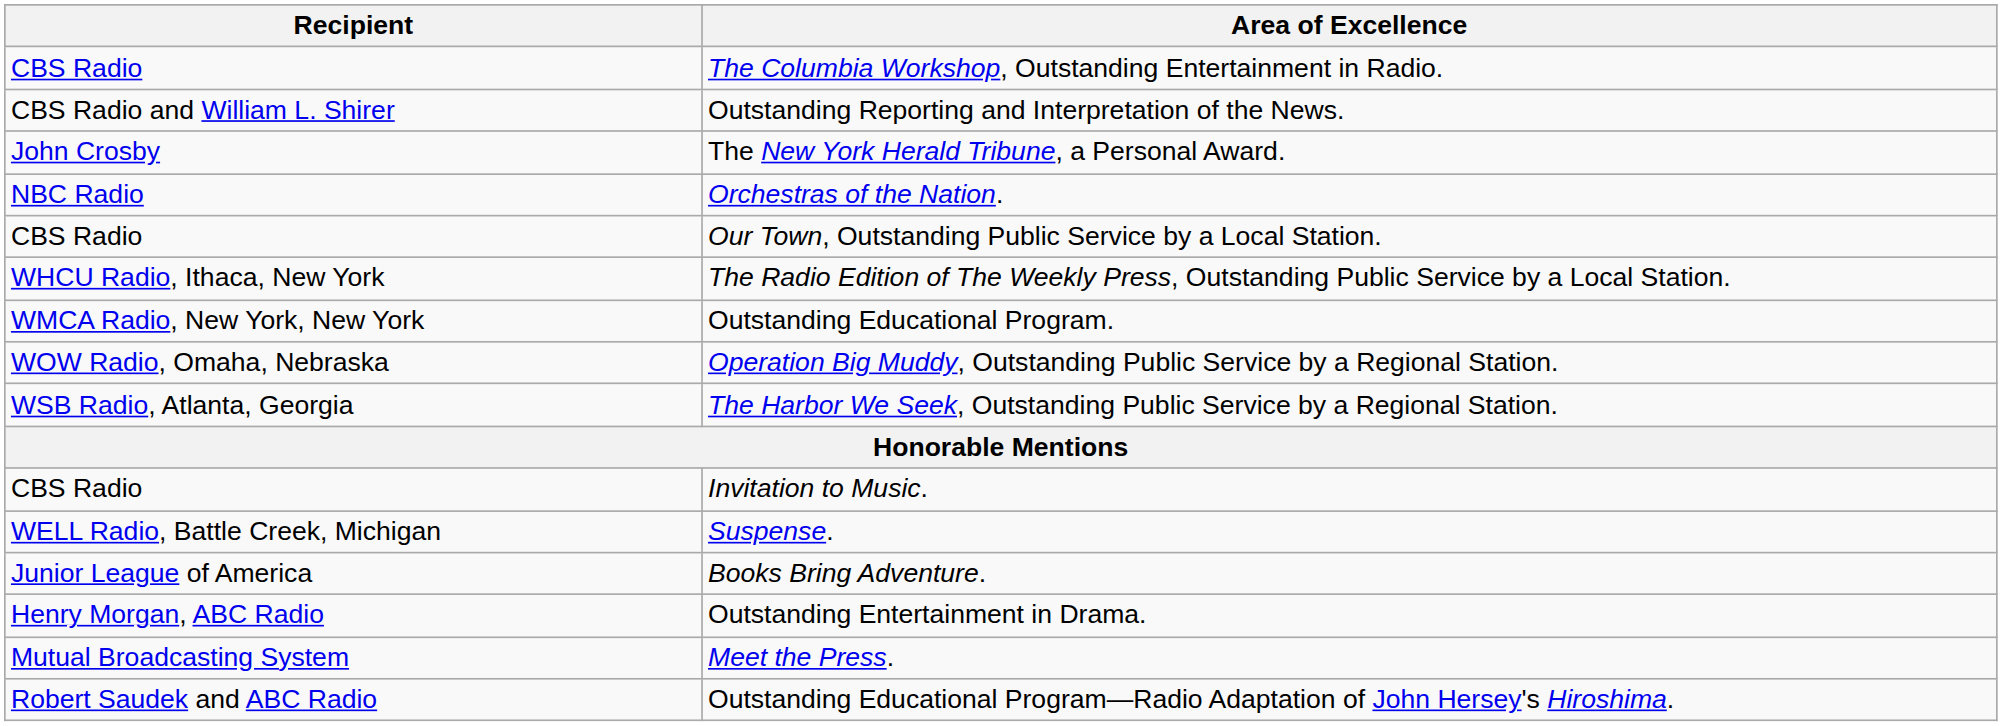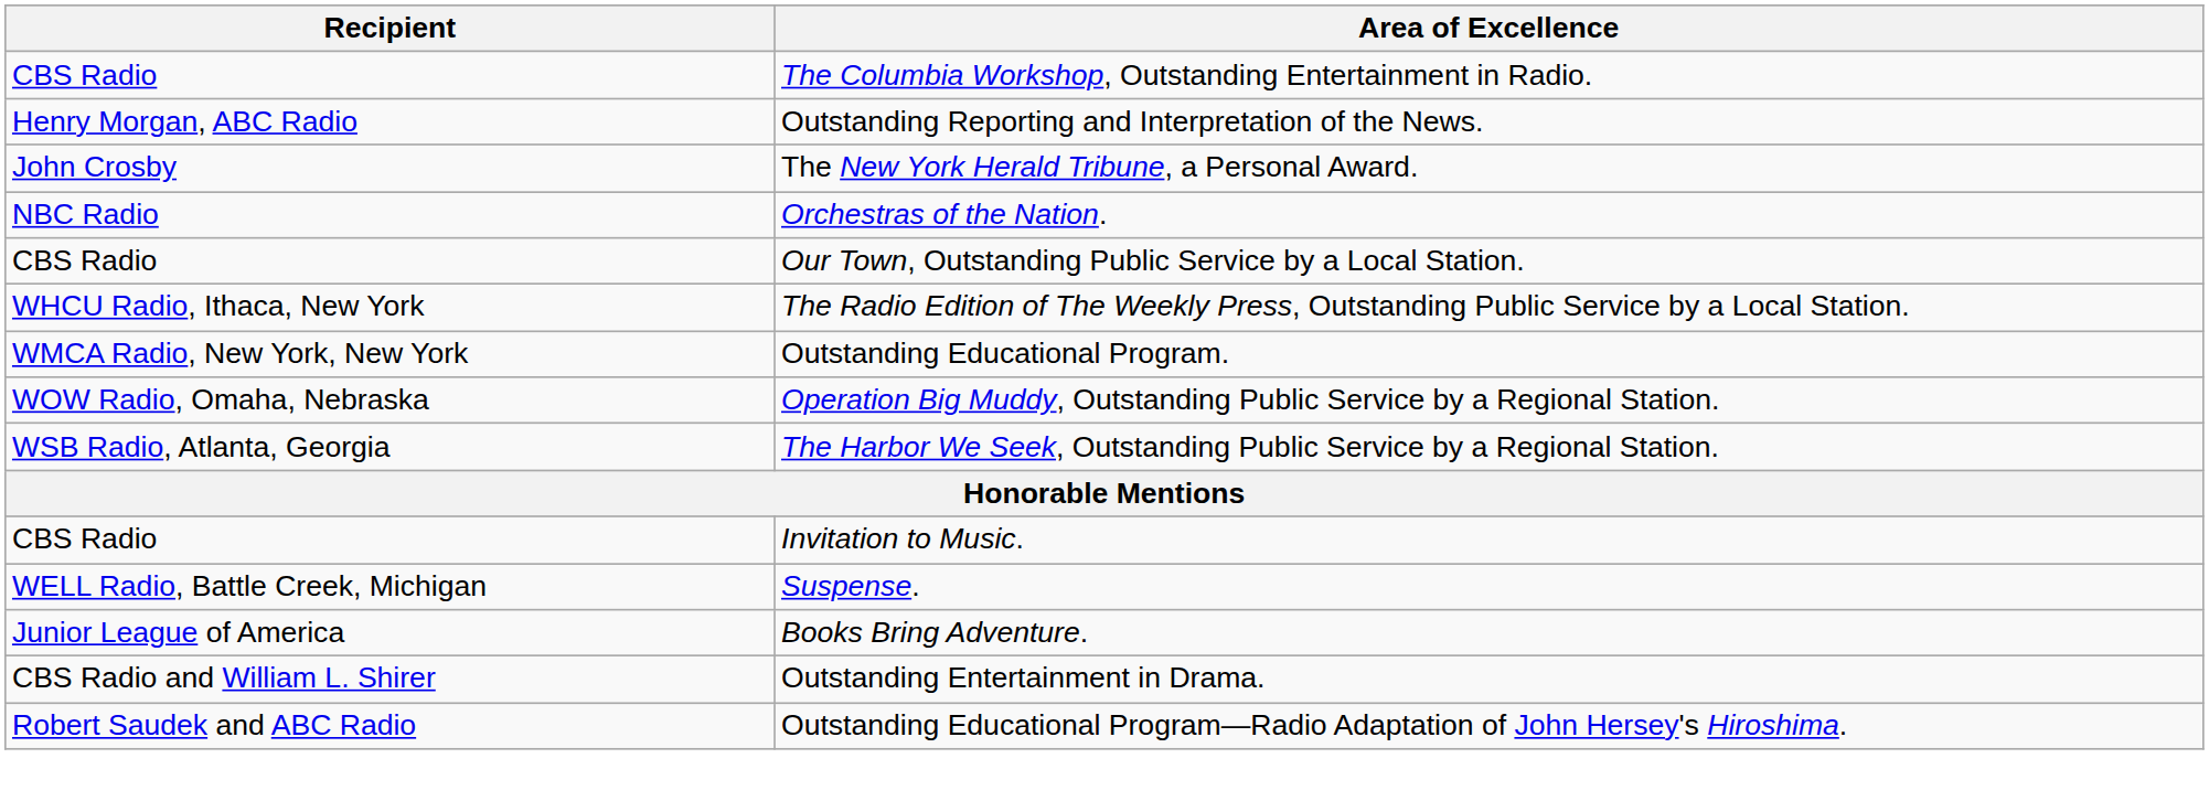Outstanding Reporting and Interpretation of the News. | Recipient: CBS Radio and William L. Shirer -> Henry Morgan, ABC Radio
Outstanding Entertainment in Drama. | Recipient: Henry Morgan, ABC Radio -> CBS Radio and William L. Shirer
- row: Mutual Broadcasting System | Meet the Press.
